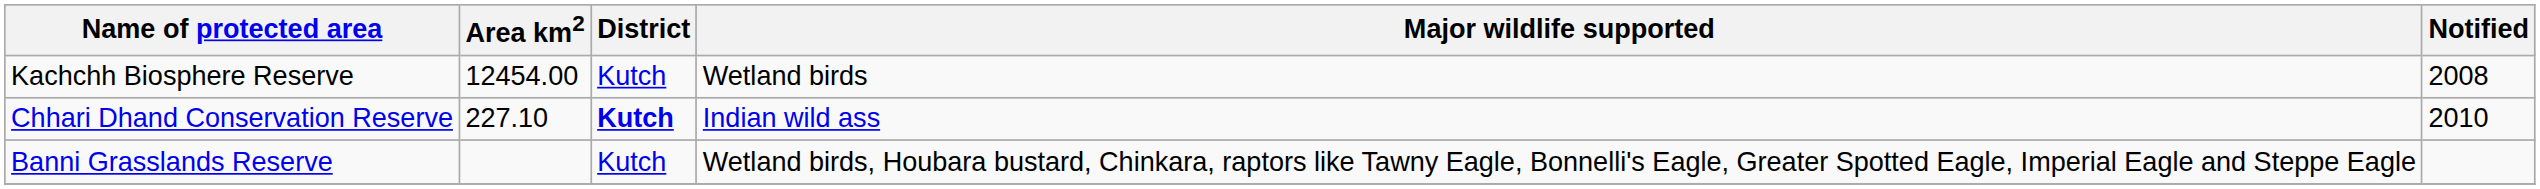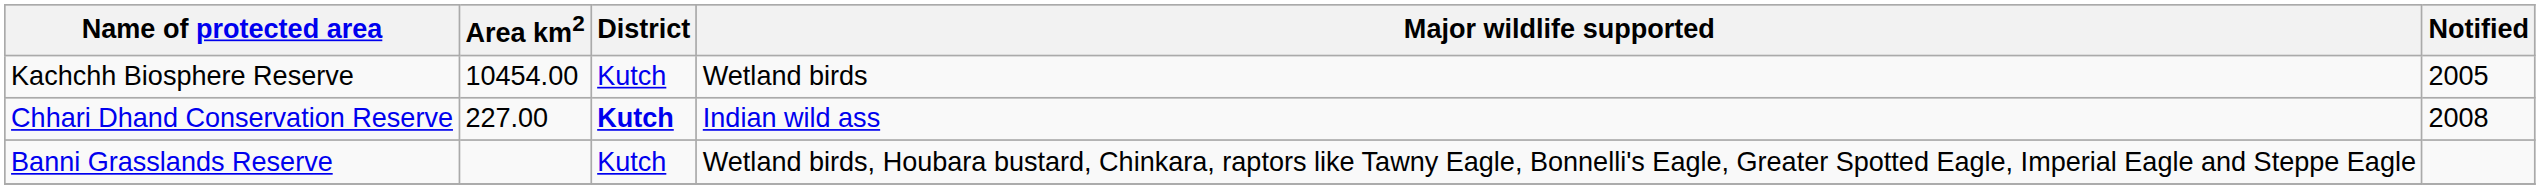Kachchh Biosphere Reserve | Area km2: 12454.00 -> 10454.00
Kachchh Biosphere Reserve | Notified: 2008 -> 2005
Chhari Dhand Conservation Reserve | Area km2: 227.10 -> 227.00
Chhari Dhand Conservation Reserve | Notified: 2010 -> 2008
